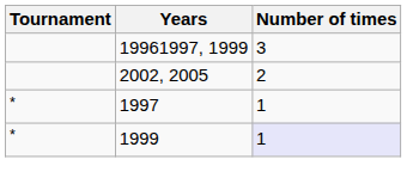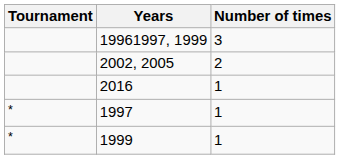+ row: 2016 | 1
1999 | Number of times: lavender background -> no background
